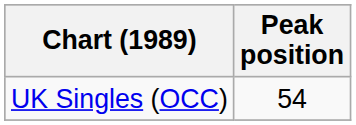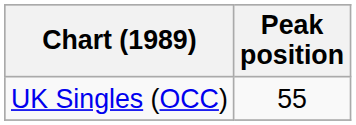UK Singles (OCC) | Peak position: 54 -> 55
